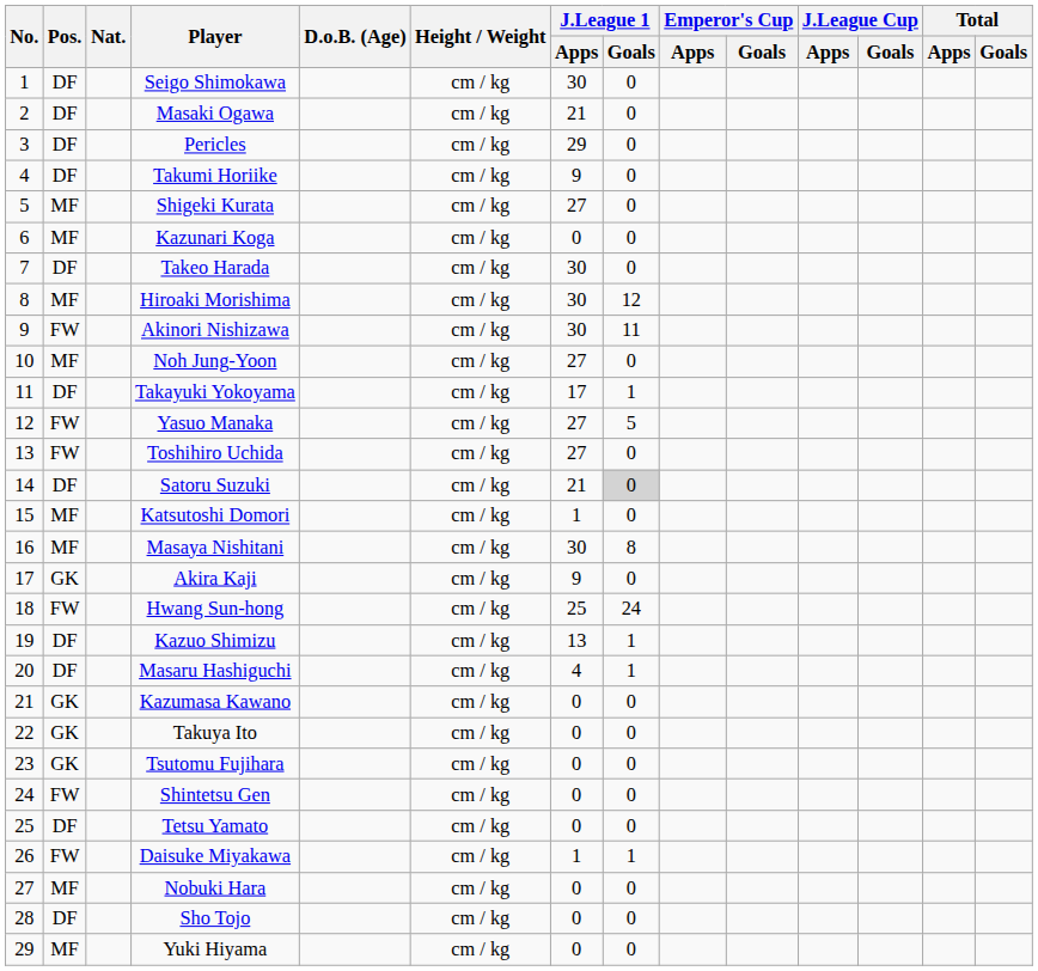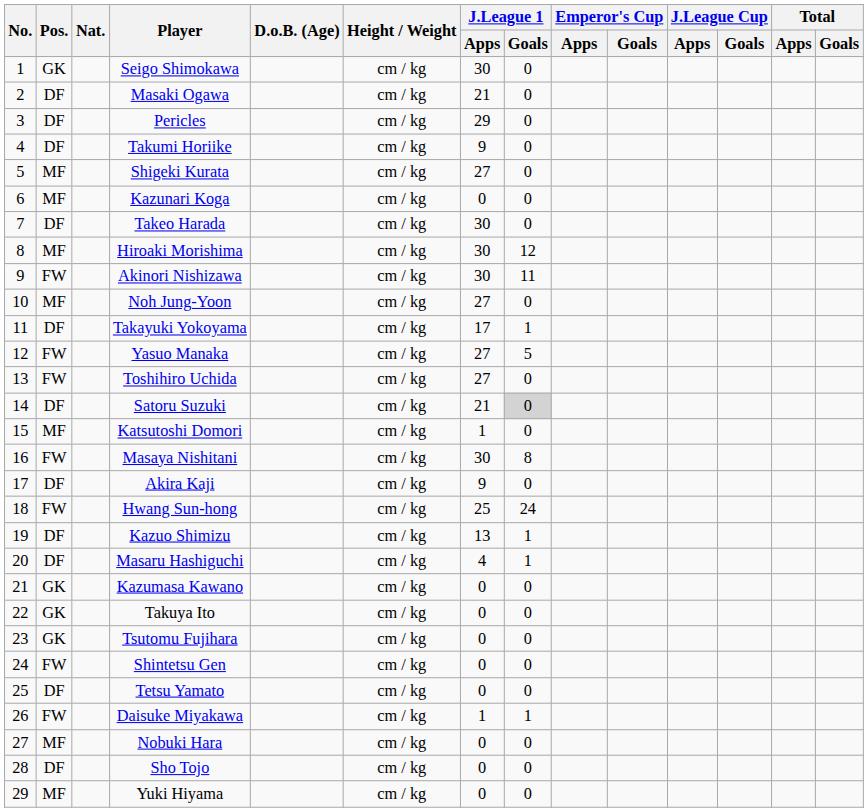Seigo Shimokawa | Pos.: DF -> GK
Masaya Nishitani | Pos.: MF -> FW
Akira Kaji | Pos.: GK -> DF
